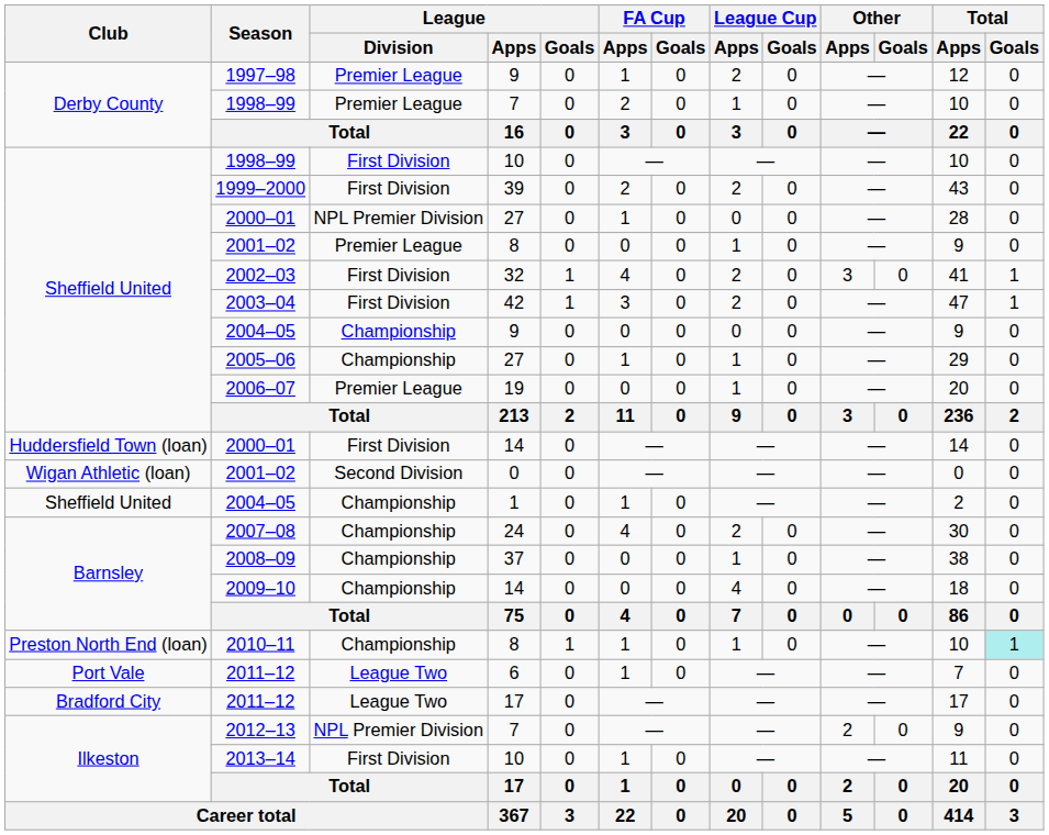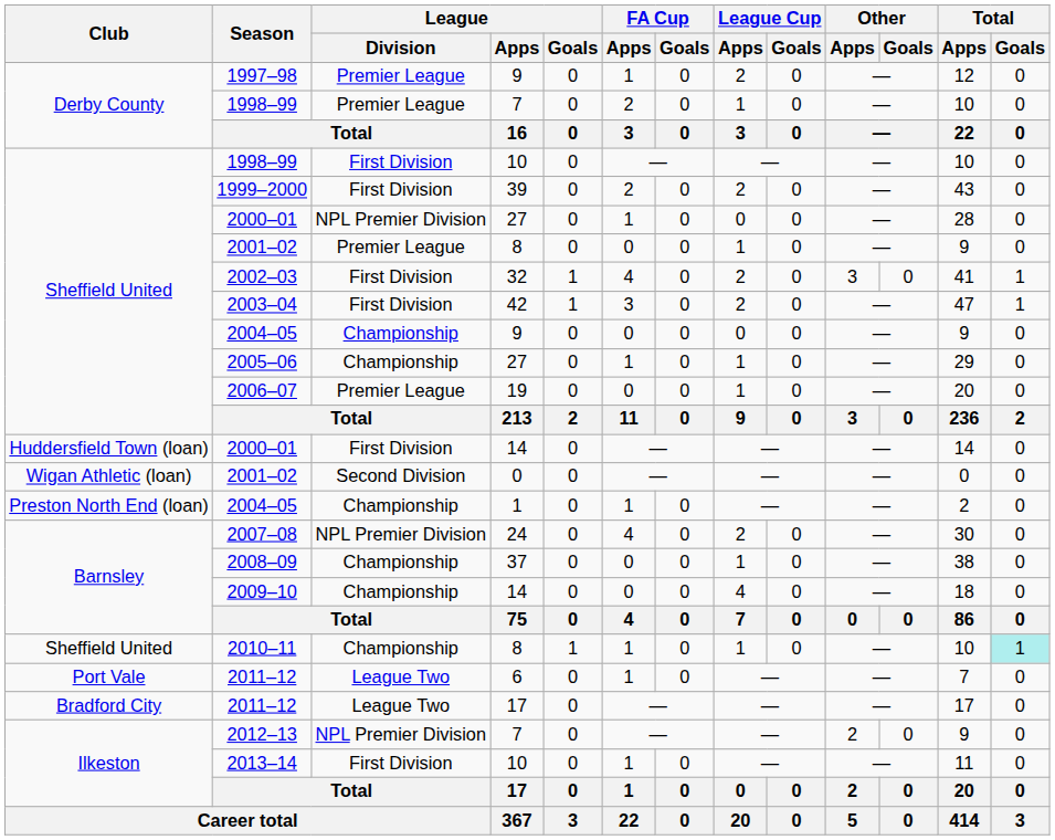2004–05 / 1 | Club: Sheffield United -> Preston North End (loan)
2007–08 | League / Division: Championship -> NPL Premier Division
2010–11 | Club: Preston North End (loan) -> Sheffield United
